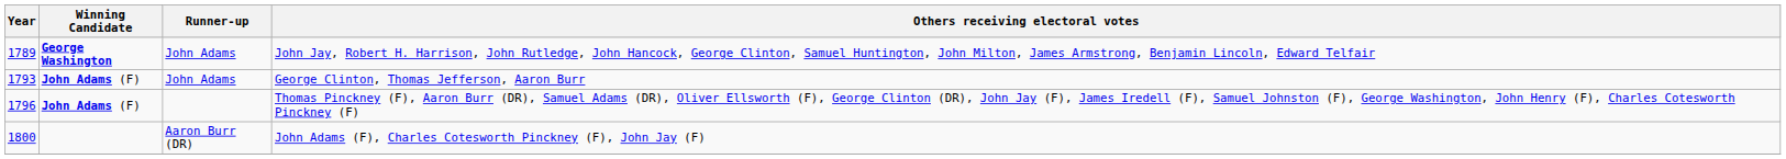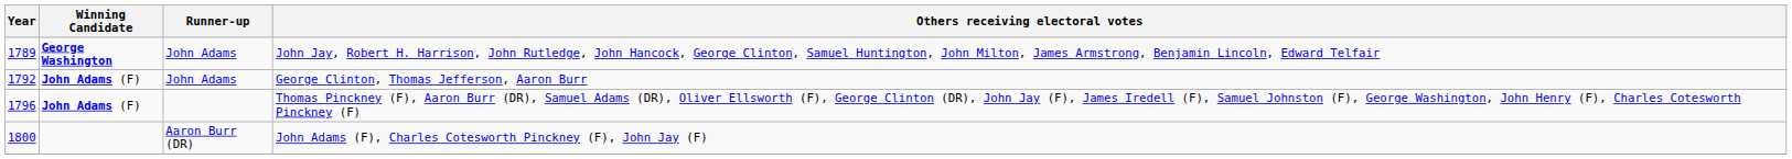George Clinton, Thomas Jefferson, Aaron Burr | Year: 1793 -> 1792
